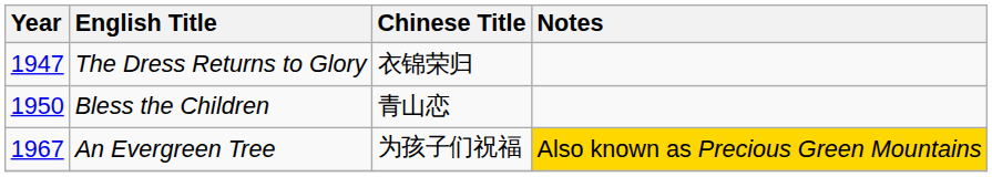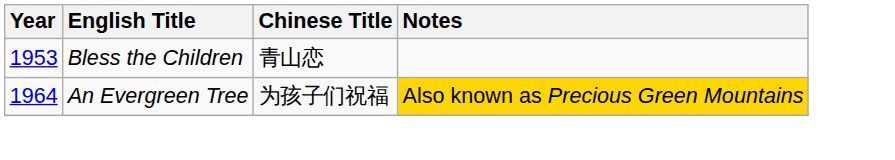- row: 1947 | The Dress Returns to Glory | 衣锦荣归
Bless the Children | Year: 1950 -> 1953
An Evergreen Tree | Year: 1967 -> 1964
